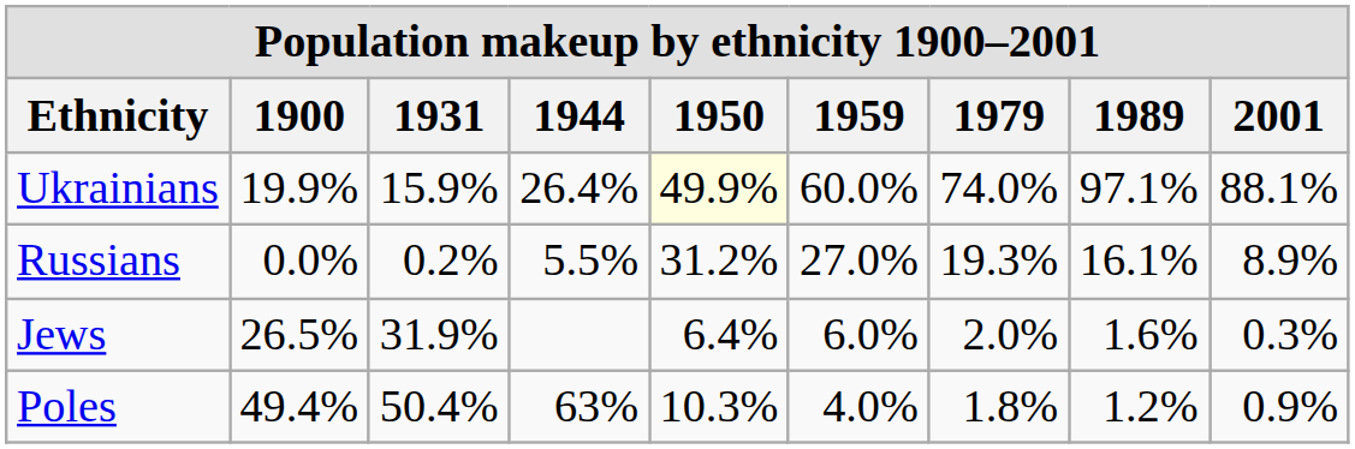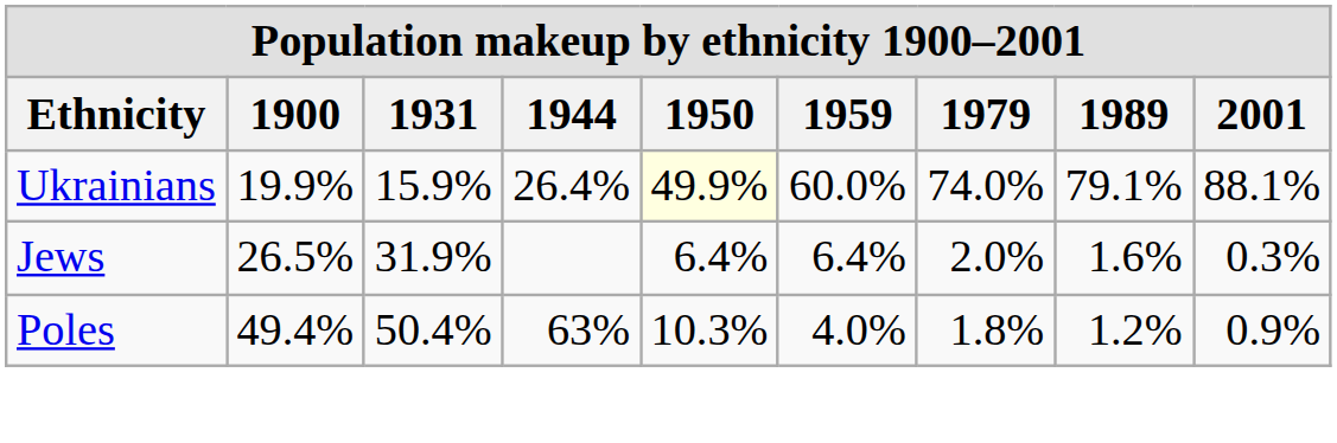Ukrainians | 1989: 97.1% -> 79.1%
- row: Russians | 0.0% | 0.2% | 5.5% | 31.2% | 27.0% | 19.3% | 16.1% | 8.9%
Jews | 1959: 6.0% -> 6.4%
